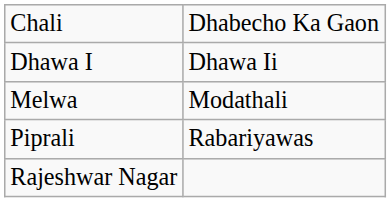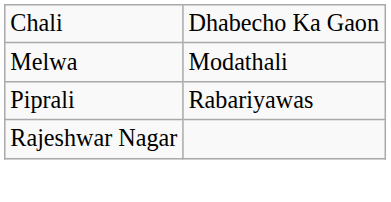- row: Dhawa I | Dhawa Ii
